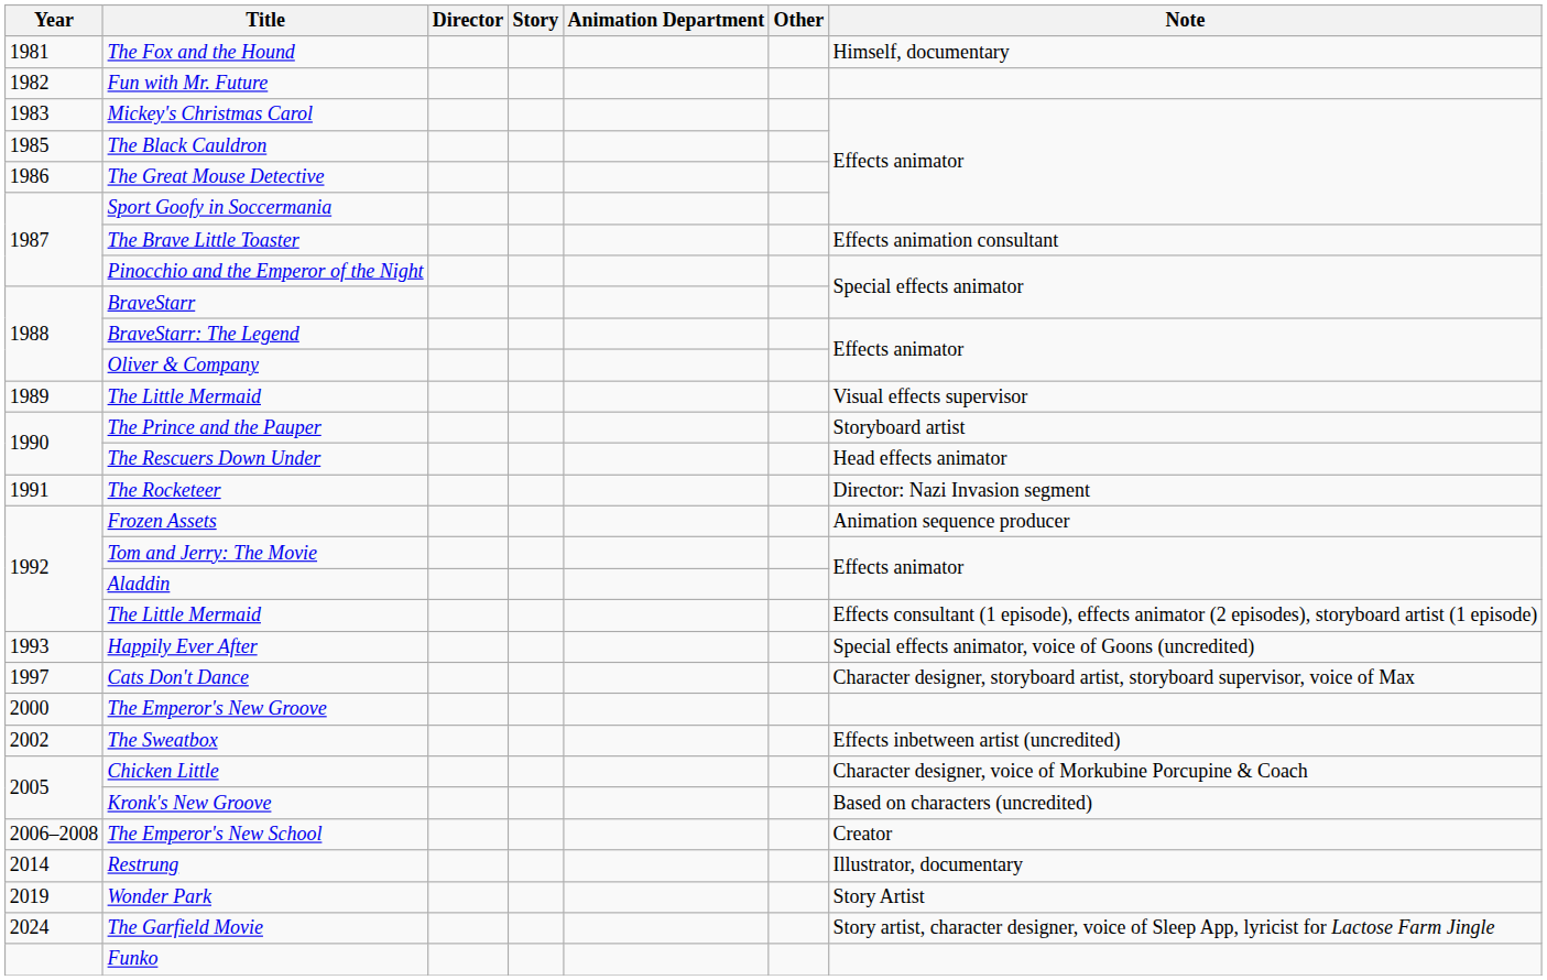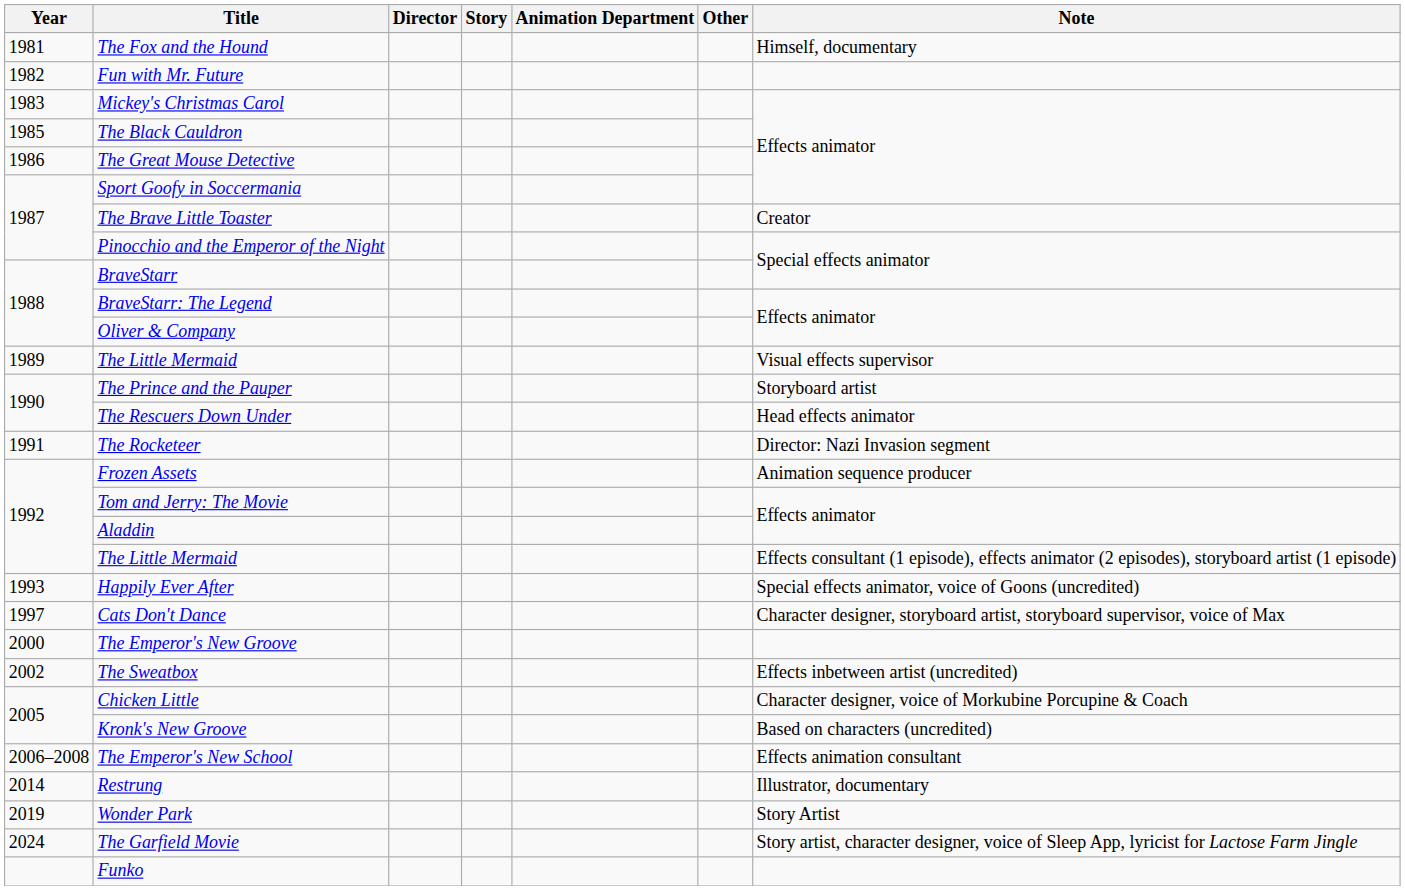The Brave Little Toaster | Note: Effects animation consultant -> Creator
The Emperor's New School | Note: Creator -> Effects animation consultant
